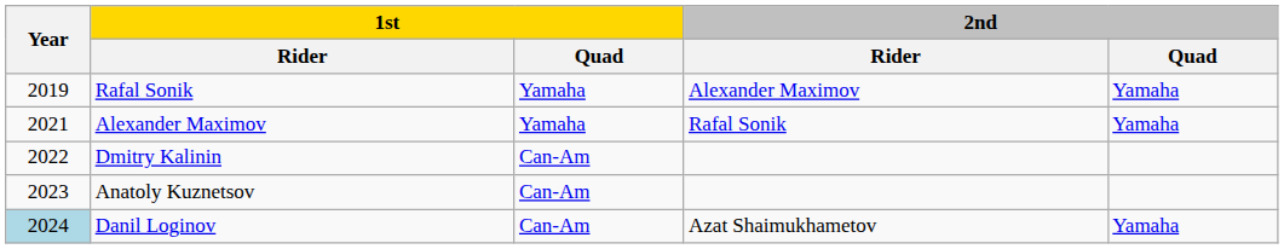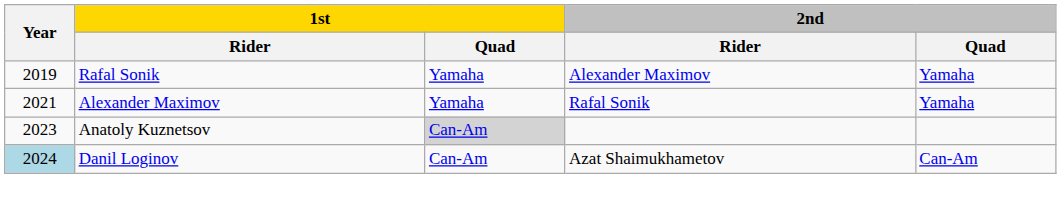- row: 2022 | Dmitry Kalinin | Can-Am
Anatoly Kuznetsov | 1st / Quad: no background -> lightgrey background
Danil Loginov | 2nd / Quad: Yamaha -> Can-Am
